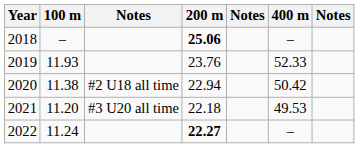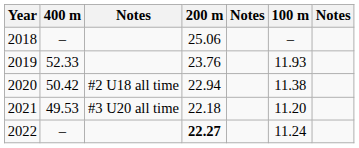columns swapped: 400 m <-> 100 m
2018 | 200 m: bold -> normal
